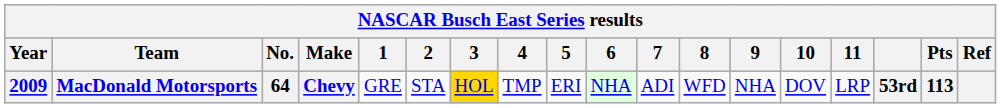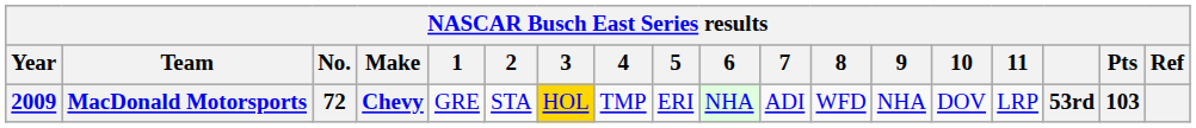MacDonald Motorsports | No.: 64 -> 72
MacDonald Motorsports | Pts: 113 -> 103
